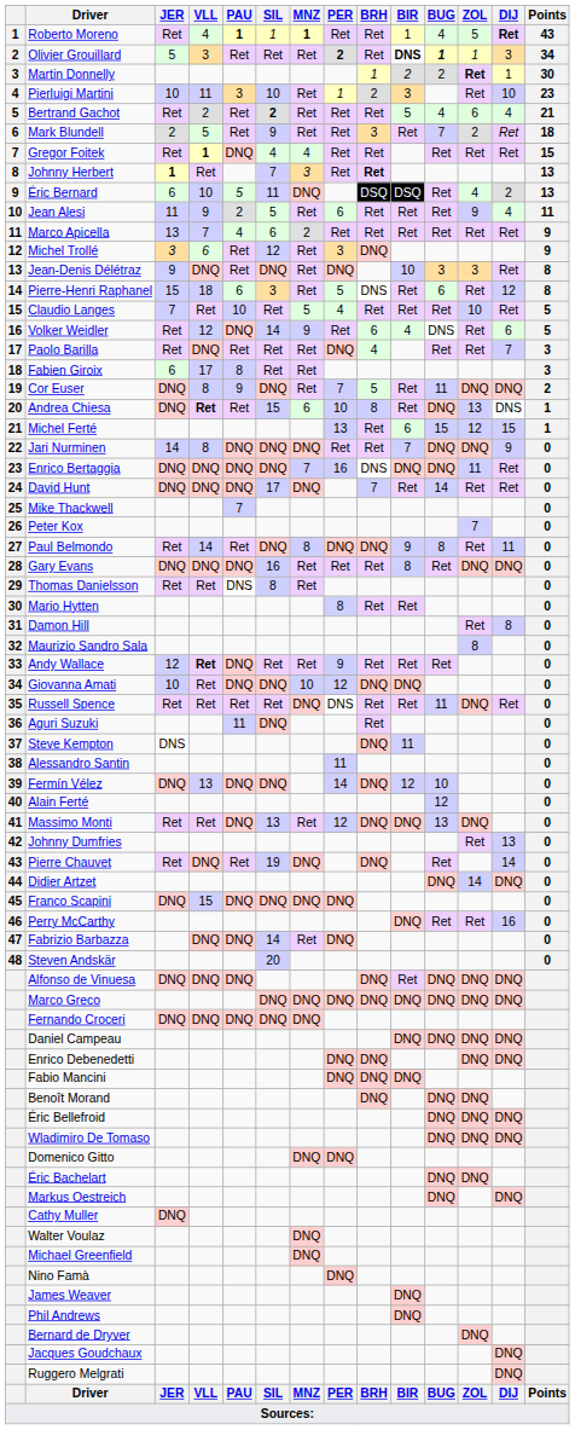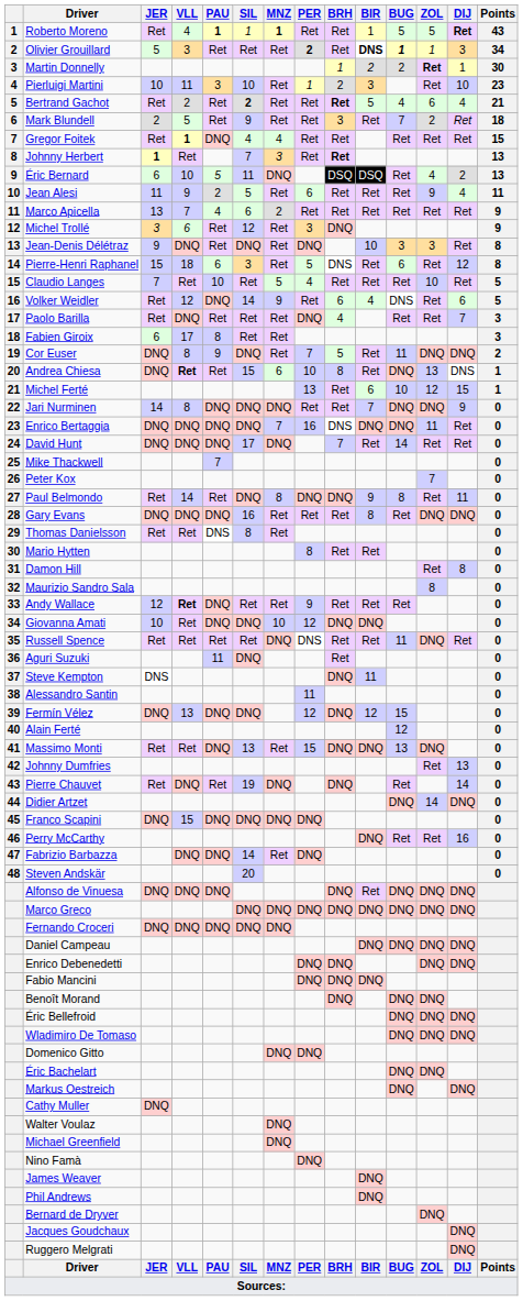Roberto Moreno | BUG: 4 -> 5
Bertrand Gachot | BRH: normal -> bold
Michel Ferté | BUG: 15 -> 10
Fermín Vélez | PER: 14 -> 12
Fermín Vélez | BUG: 10 -> 15
Massimo Monti | PER: 12 -> 15
